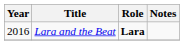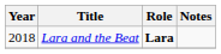Lara and the Beat | Year: 2016 -> 2018
